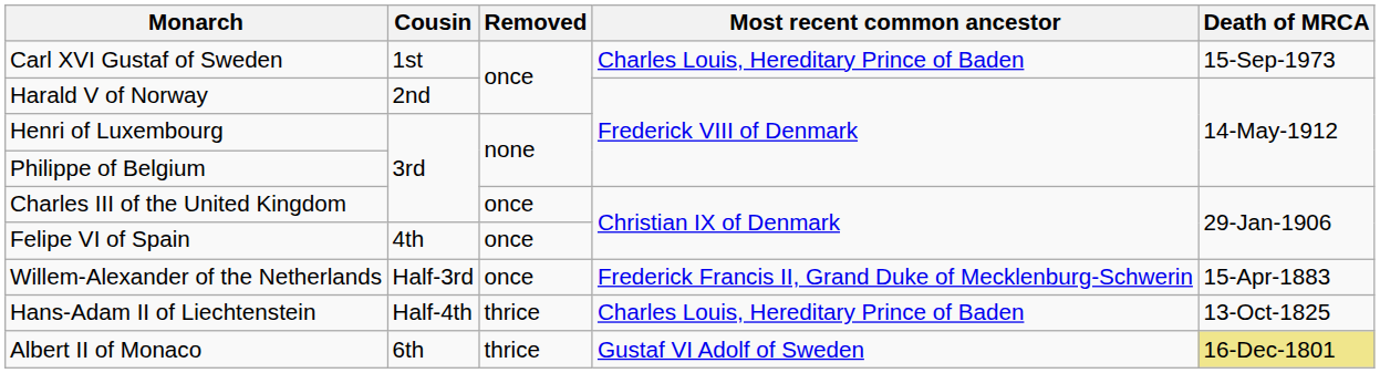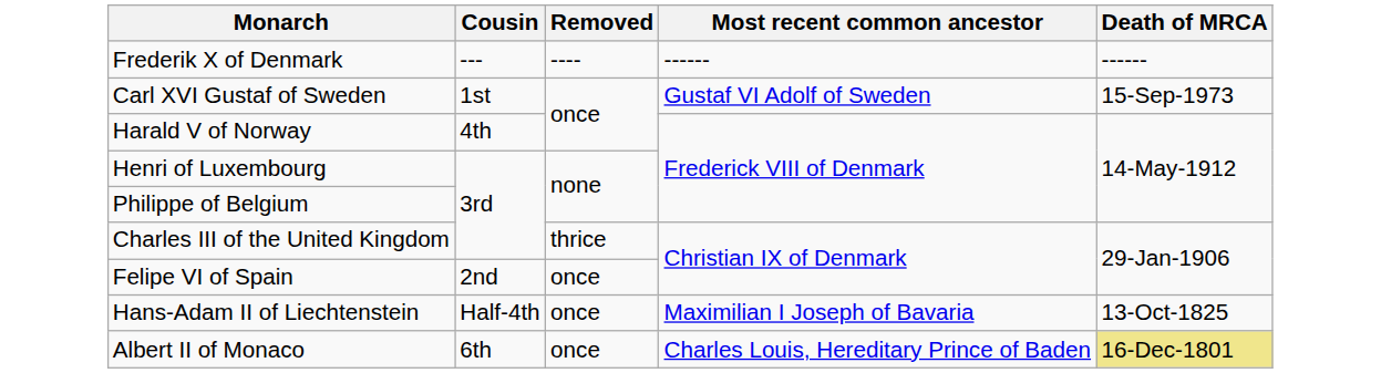+ row: Frederik X of Denmark | --- | ---- | ------ | ------
Carl XVI Gustaf of Sweden | Most recent common ancestor: Charles Louis, Hereditary Prince of Baden -> Gustaf VI Adolf of Sweden
Harald V of Norway | Cousin: 2nd -> 4th
Charles III of the United Kingdom | Removed: once -> thrice
Felipe VI of Spain | Cousin: 4th -> 2nd
- row: Willem-Alexander of the Netherlands | Half-3rd | once | Frederick Francis II, Grand Duke of Mecklenburg-Schwerin | 15-Apr-1883
Hans-Adam II of Liechtenstein | Removed: thrice -> once
Hans-Adam II of Liechtenstein | Most recent common ancestor: Charles Louis, Hereditary Prince of Baden -> Maximilian I Joseph of Bavaria
Albert II of Monaco | Removed: thrice -> once
Albert II of Monaco | Most recent common ancestor: Gustaf VI Adolf of Sweden -> Charles Louis, Hereditary Prince of Baden
